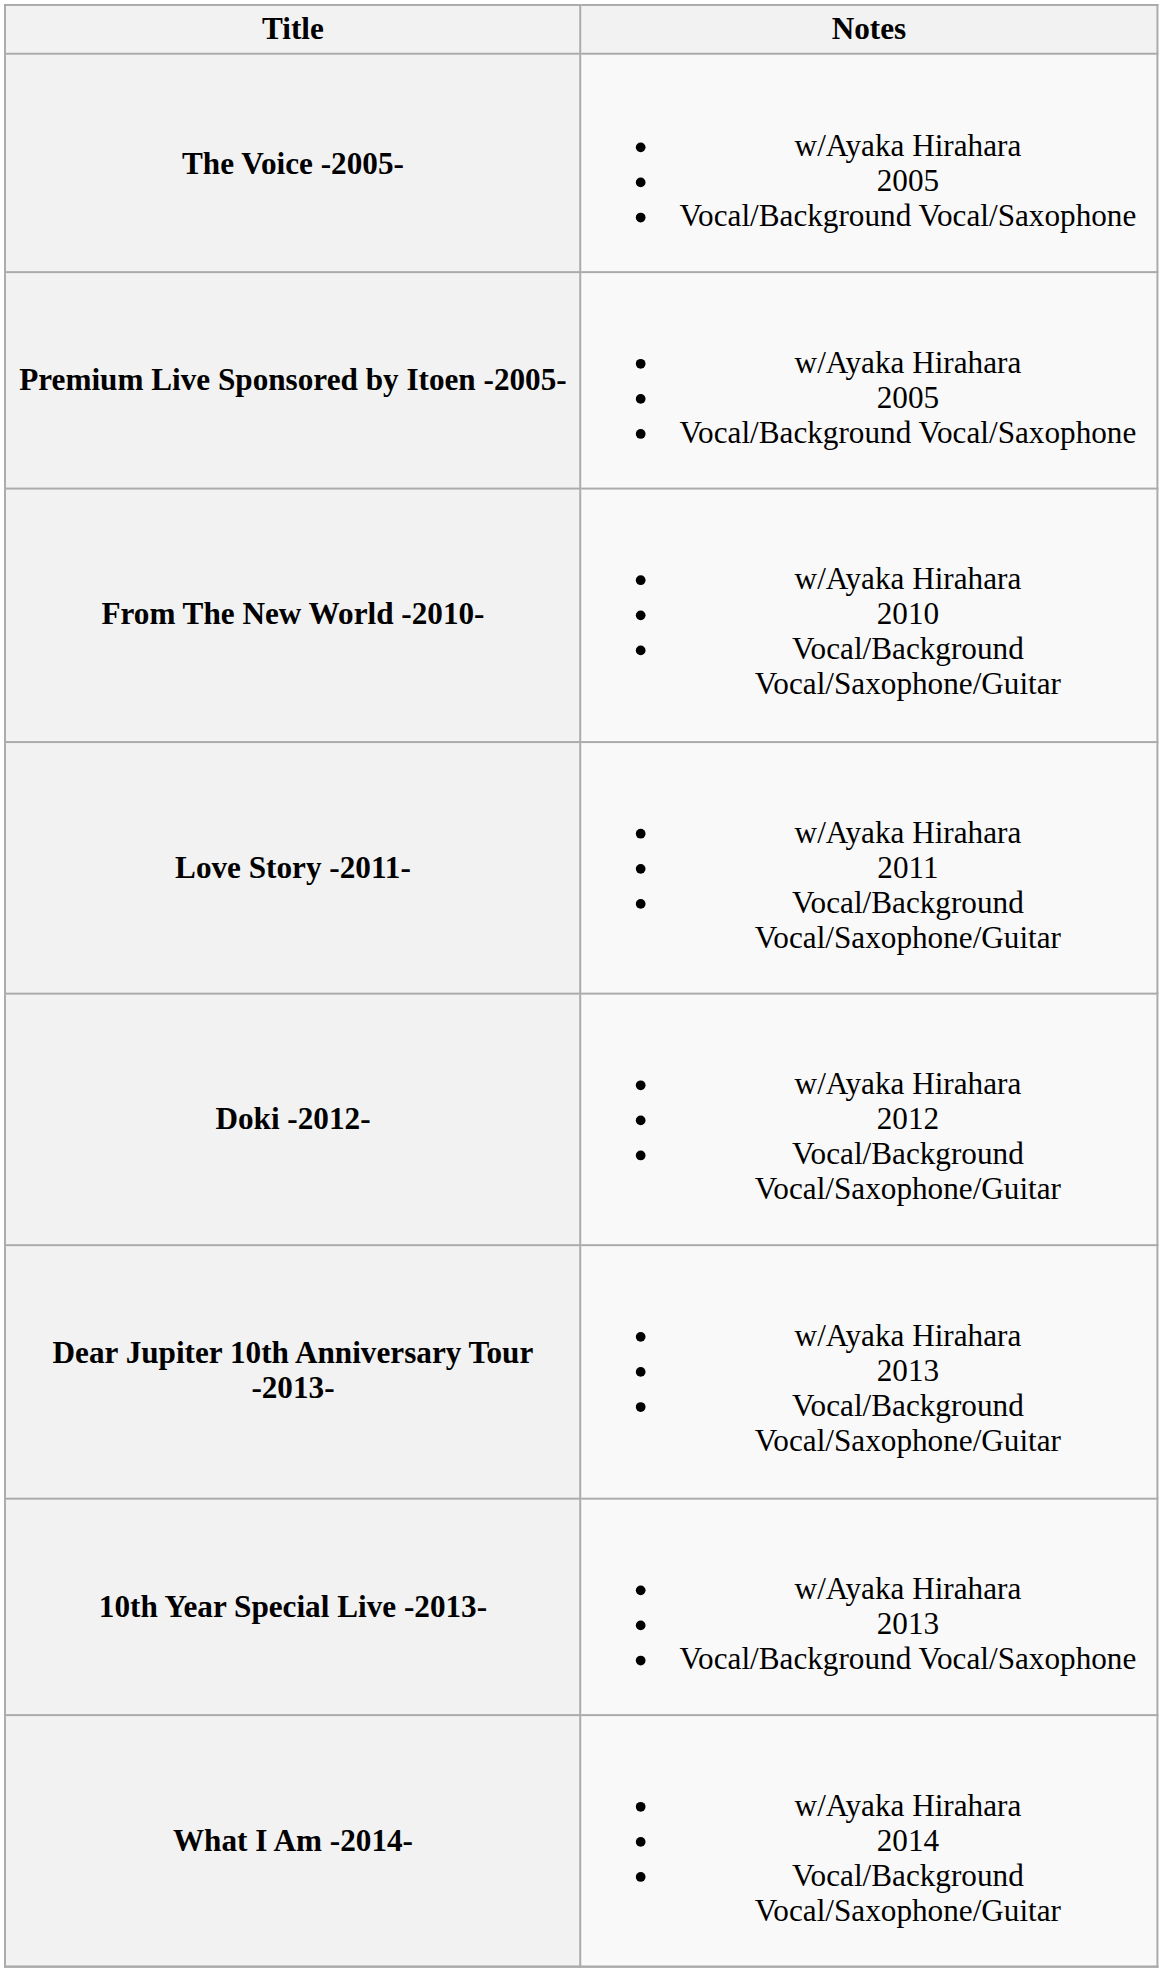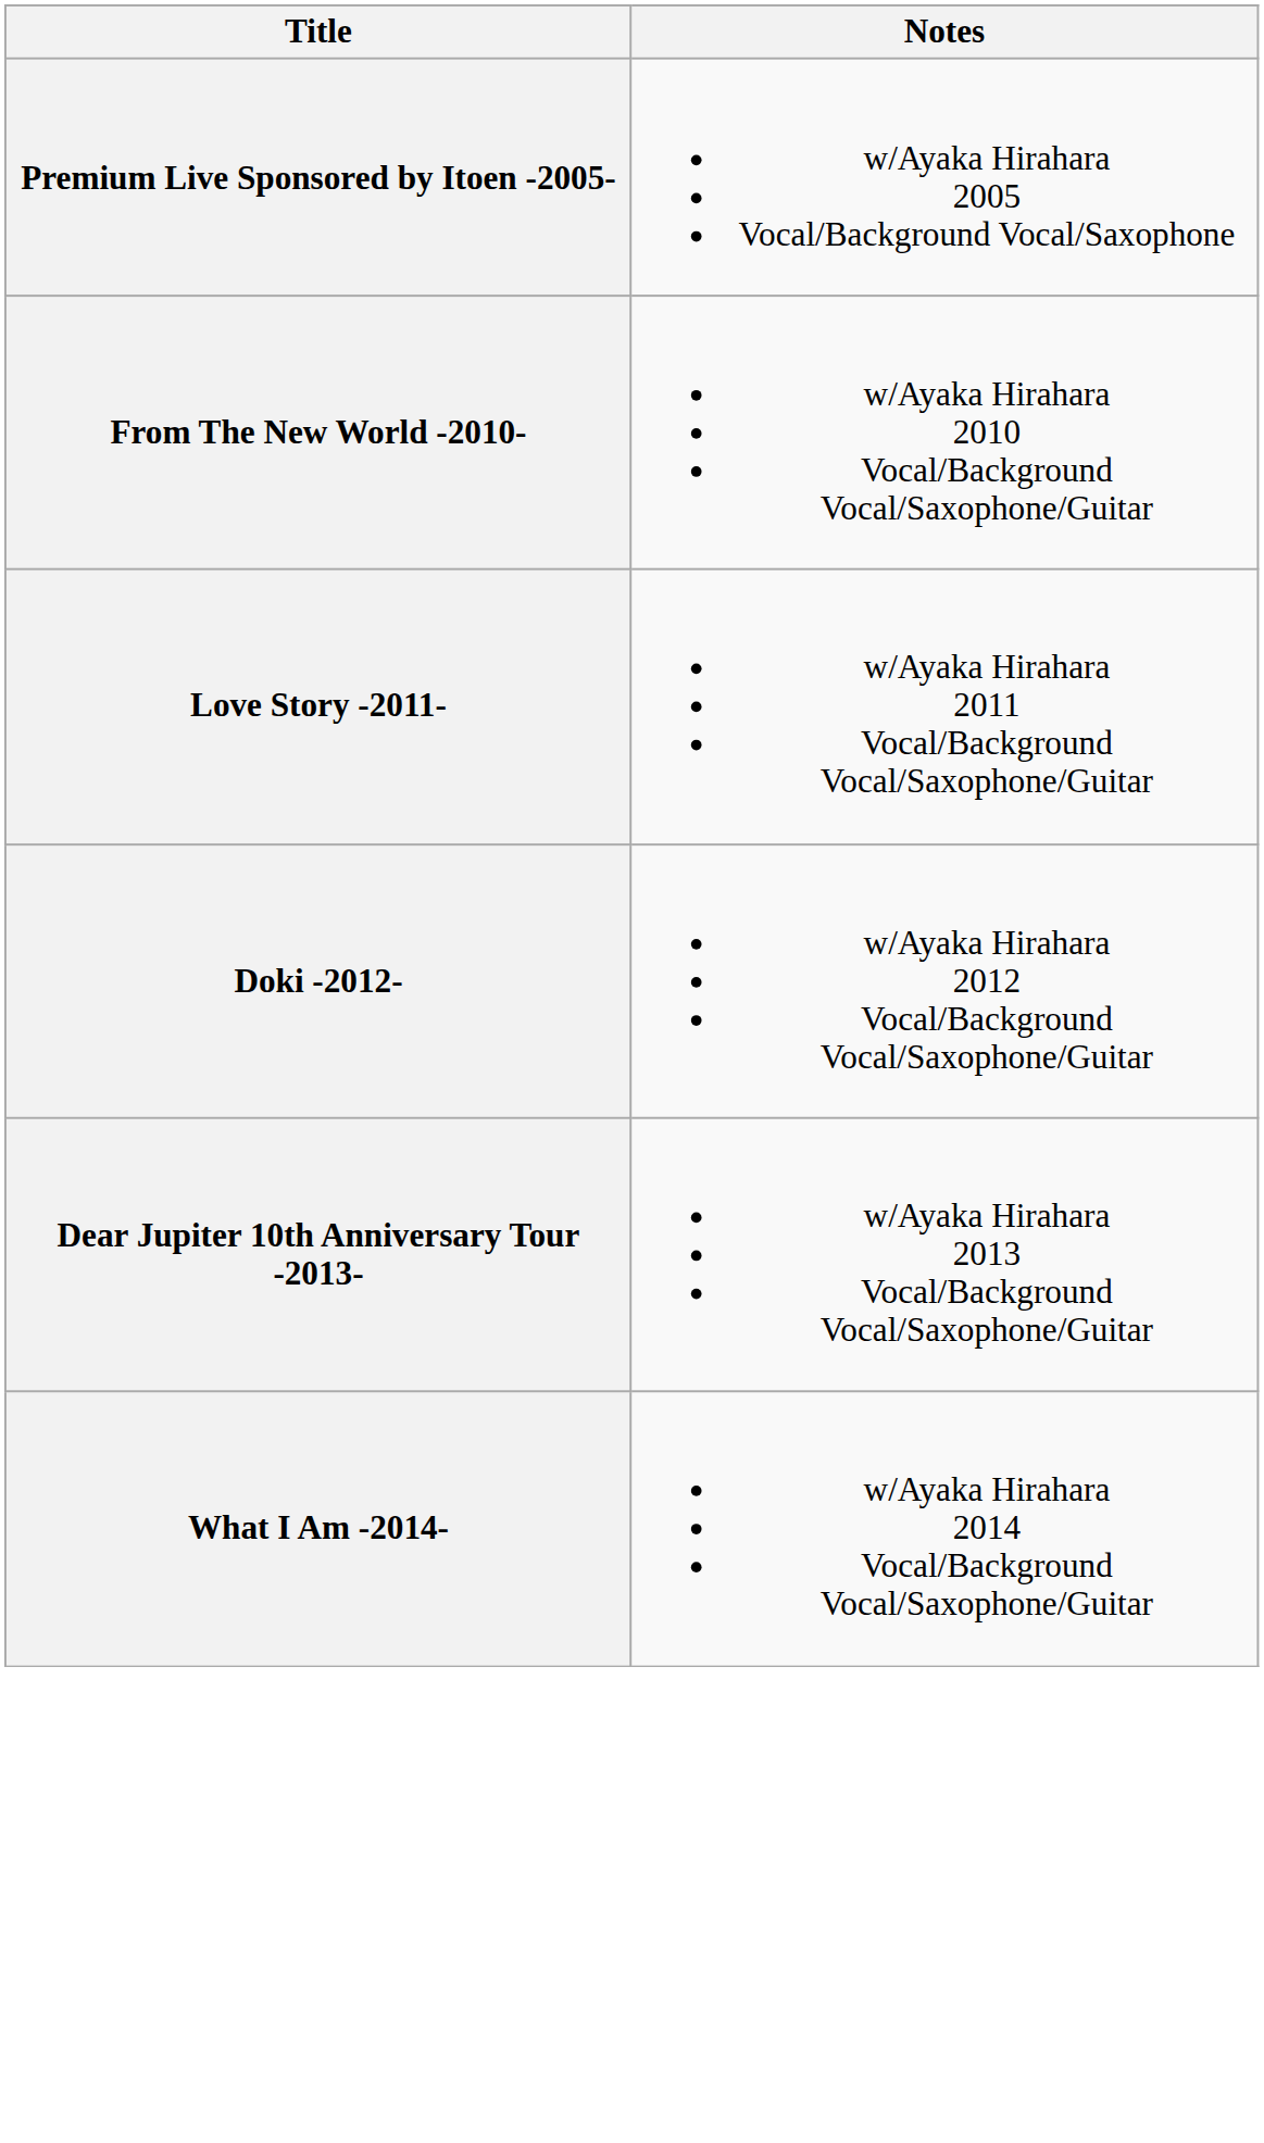- row: The Voice -2005- | w/Ayaka Hirahara 2005 Vocal/Background Vocal/Saxophone
- row: 10th Year Special Live -2013- | w/Ayaka Hirahara 2013 Vocal/Background Vocal/Saxophone
